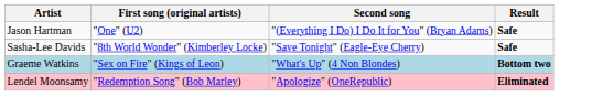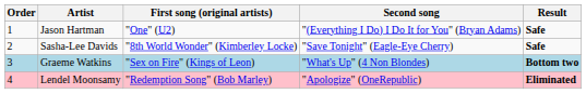+ column: Order | 1 | 2 | 3 | 4
